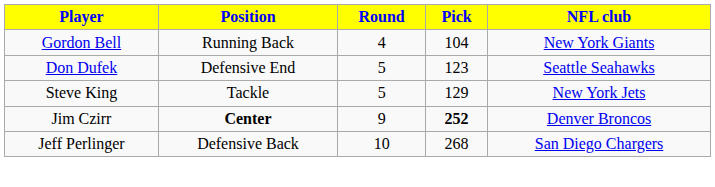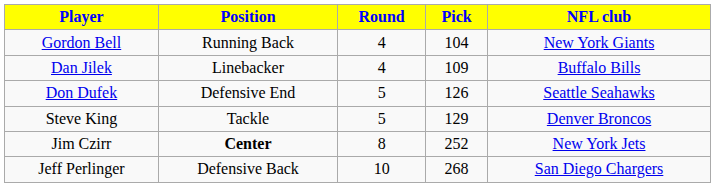+ row: Dan Jilek | Linebacker | 4 | 109 | Buffalo Bills
Don Dufek | Pick: 123 -> 126
Steve King | NFL club: New York Jets -> Denver Broncos
Jim Czirr | Round: 9 -> 8
Jim Czirr | Pick: bold -> normal
Jim Czirr | NFL club: Denver Broncos -> New York Jets
